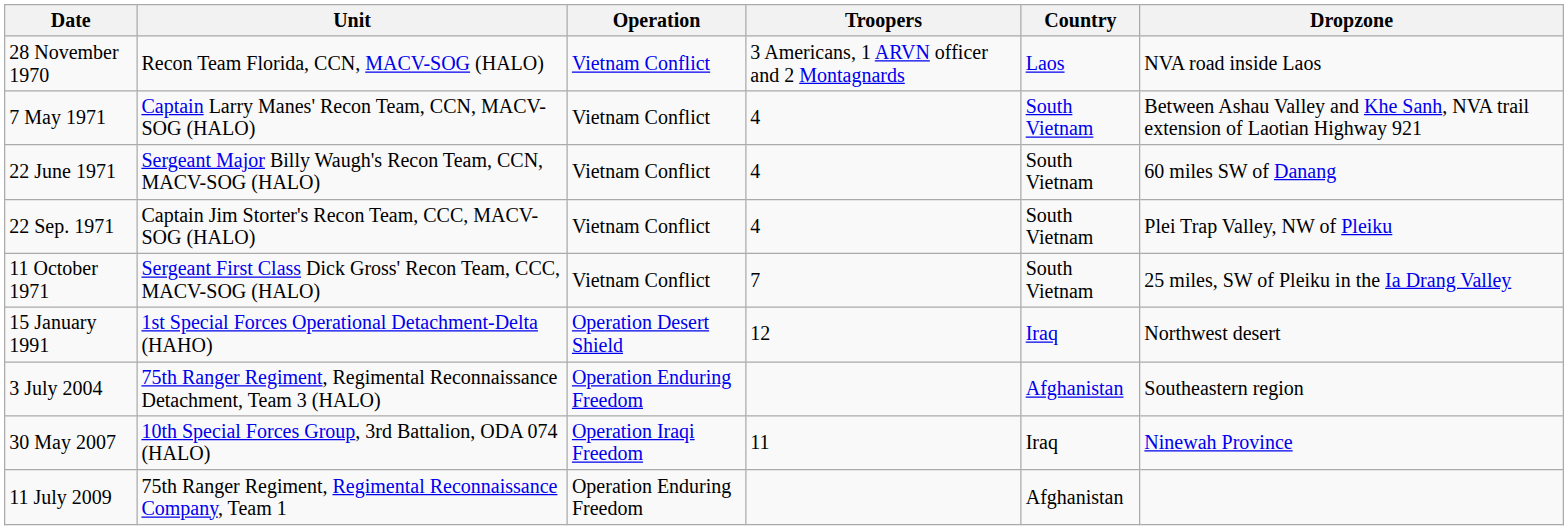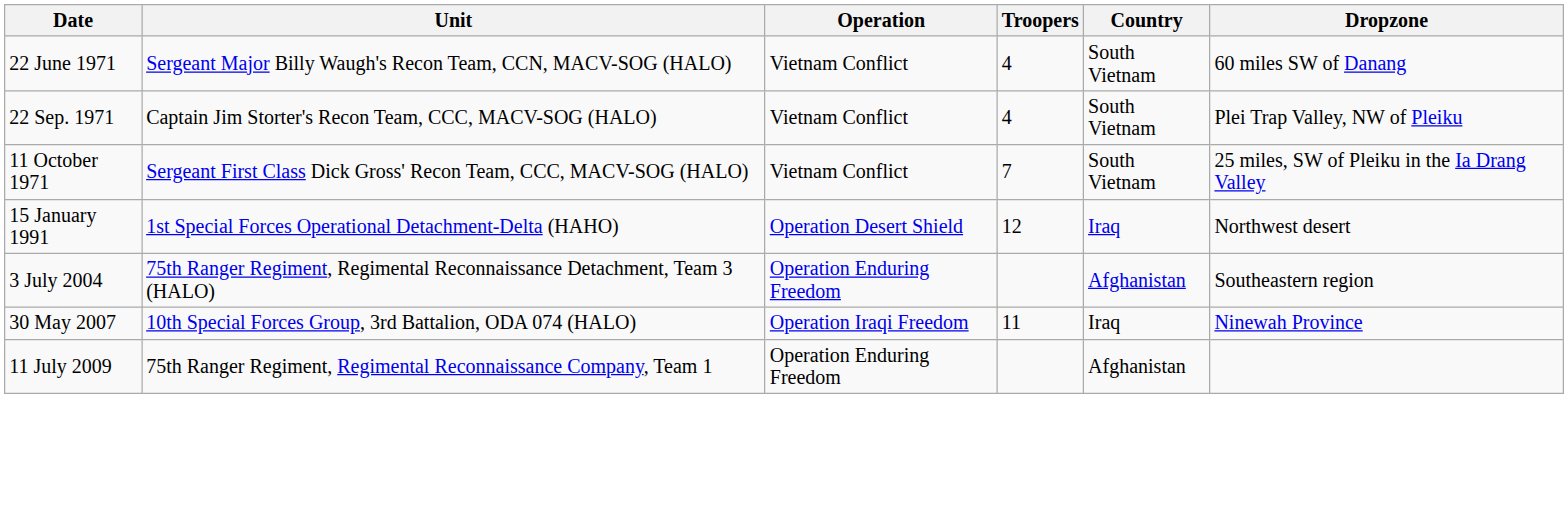- row: 28 November 1970 | Recon Team Florida, CCN, MACV-SOG (HALO) | Vietnam Conflict | 3 Americans, 1 ARVN officer and 2 Montagnards | Laos | NVA road inside Laos
- row: 7 May 1971 | Captain Larry Manes' Recon Team, CCN, MACV-SOG (HALO) | Vietnam Conflict | 4 | South Vietnam | Between Ashau Valley and Khe Sanh, NVA trail extension of Laotian Highway 921
